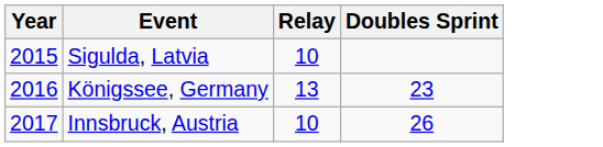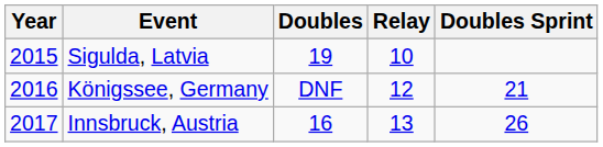+ column: Doubles | 19 | DNF | 16
Königssee, Germany | Relay: 13 -> 12
Königssee, Germany | Doubles Sprint: 23 -> 21
Innsbruck, Austria | Relay: 10 -> 13
